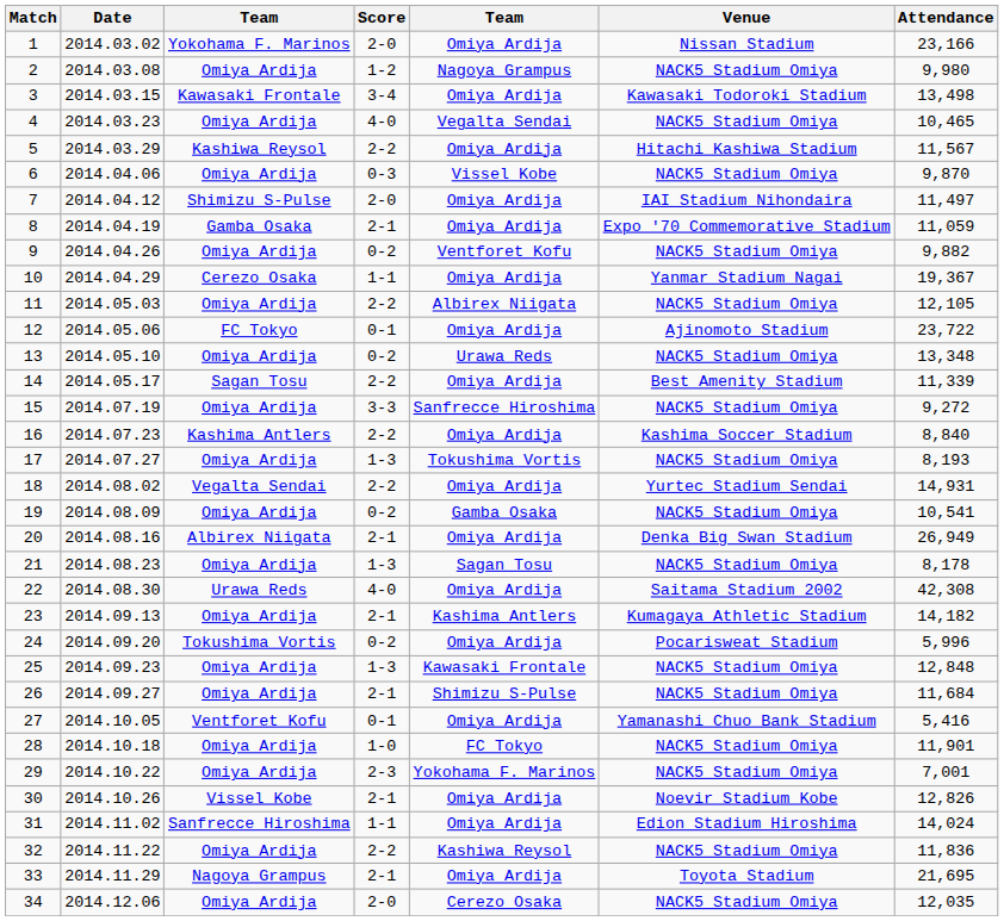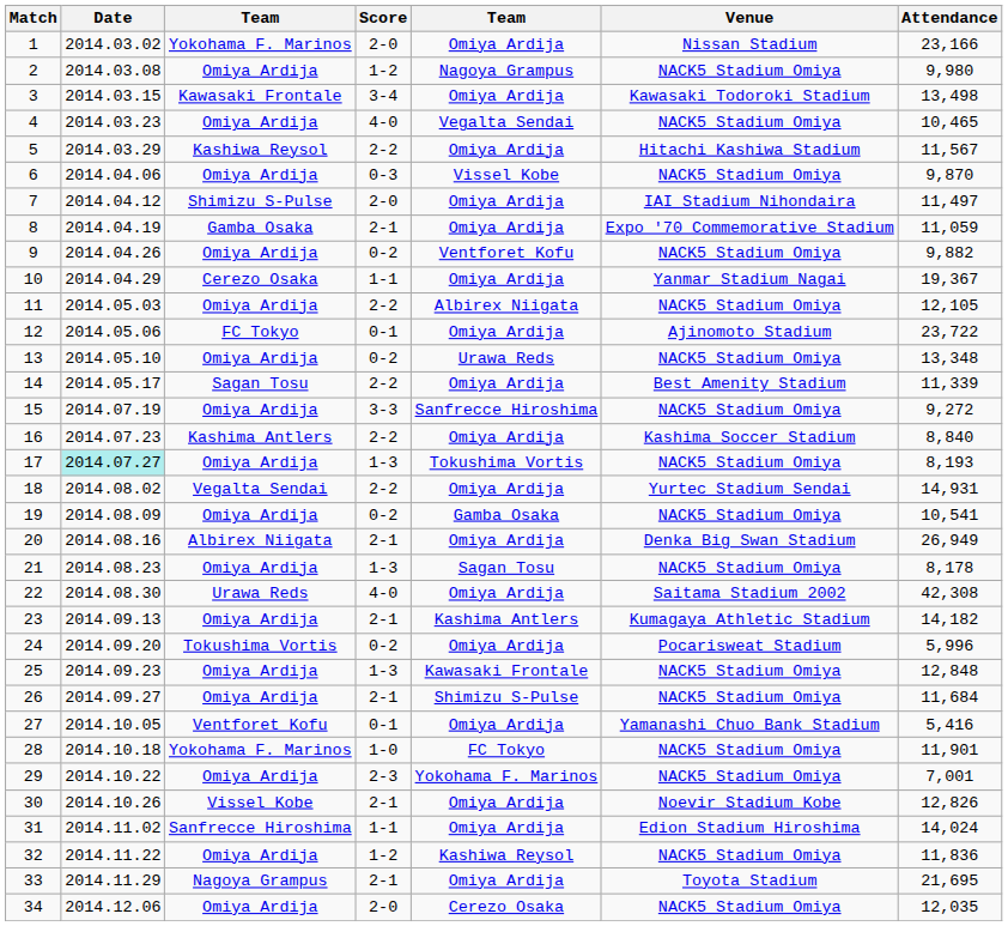17 | Date: no background -> paleturquoise background
28 | column 3: Omiya Ardija -> Yokohama F. Marinos
32 | Score: 2-2 -> 1-2
